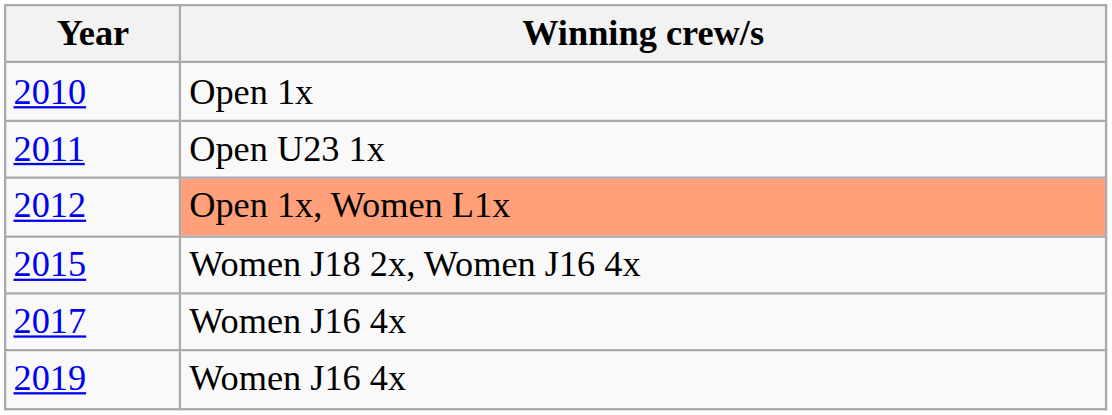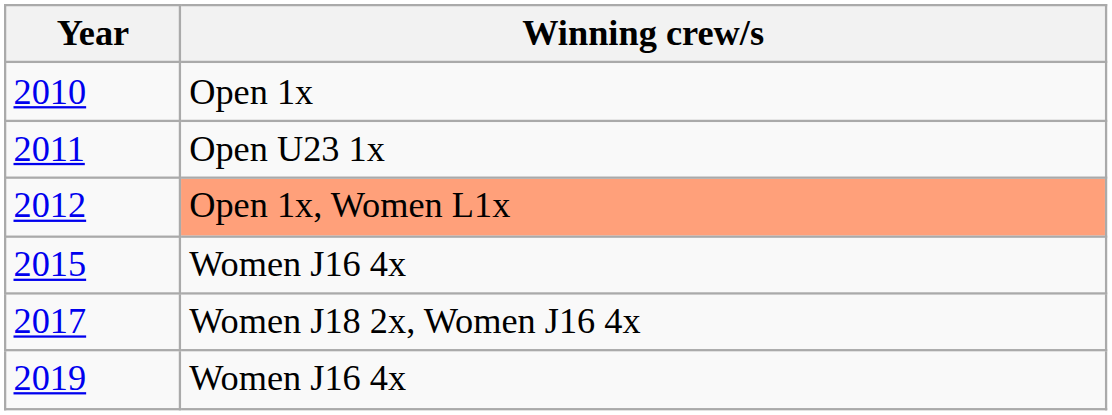2015 | Winning crew/s: Women J18 2x, Women J16 4x -> Women J16 4x
2017 | Winning crew/s: Women J16 4x -> Women J18 2x, Women J16 4x
